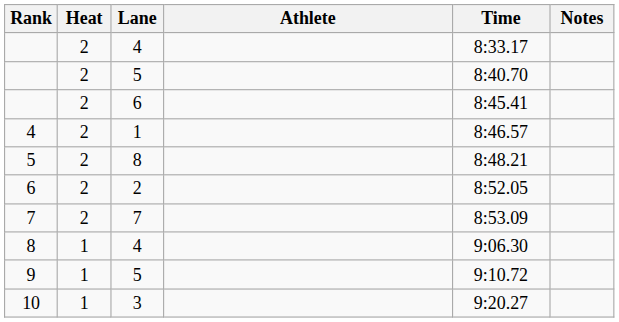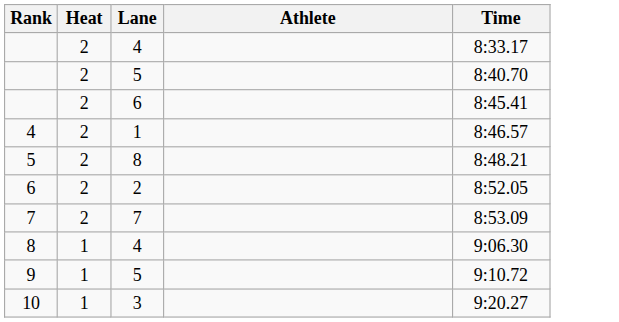- column: Notes
